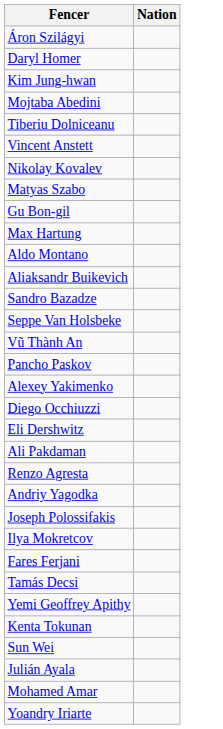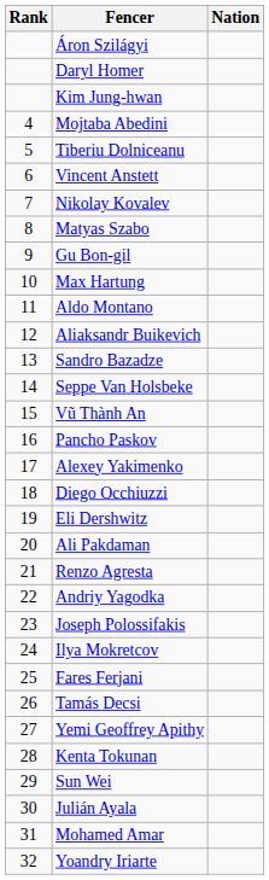+ column: Rank | 4 | 5 | 6 | 7 | 8 | 9 | 10 | 11 | 12 | 13 | 14 | 15 | 16 | 17 | 18 | 19 | 20 | 21 | 22 | 23 | 24 | 25 | 26 | 27 | 28 | 29 | 30 | 31 | 32
